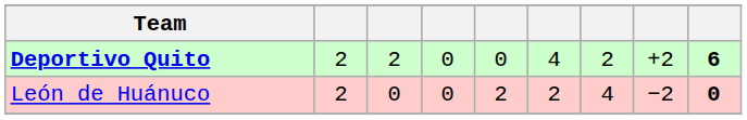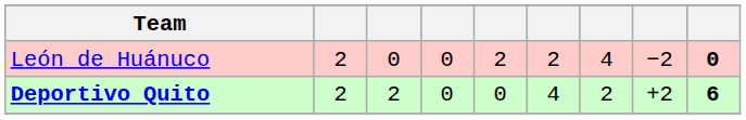rows swapped: Deportivo Quito <-> León de Huánuco
